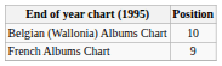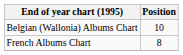French Albums Chart | Position: 9 -> 8
